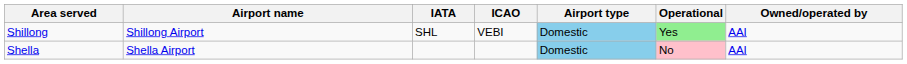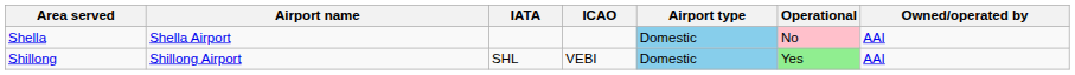rows swapped: Shillong <-> Shella
